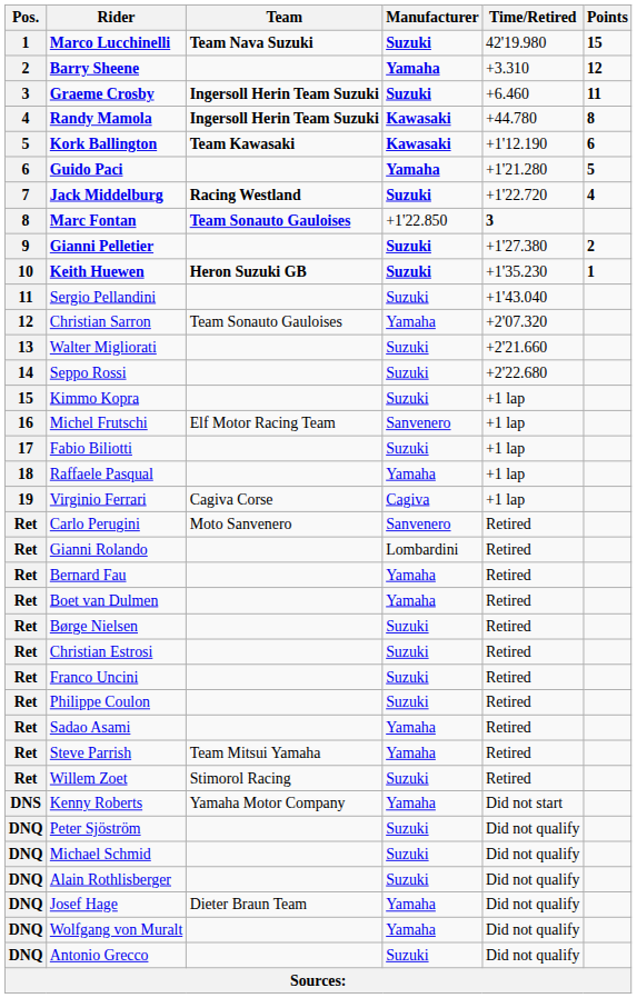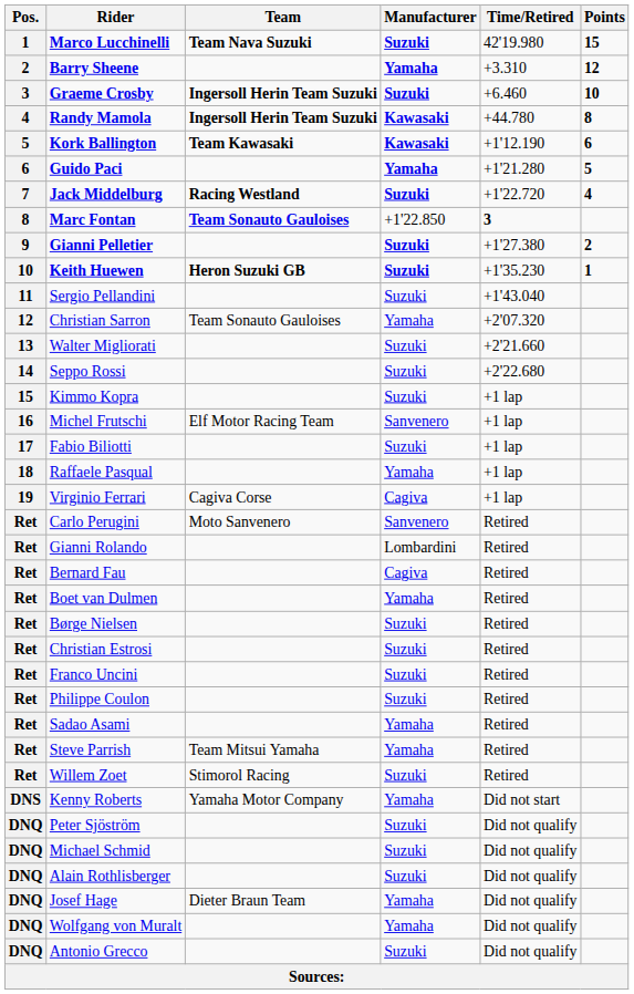Graeme Crosby | Points: 11 -> 10
Bernard Fau | Manufacturer: Yamaha -> Cagiva
